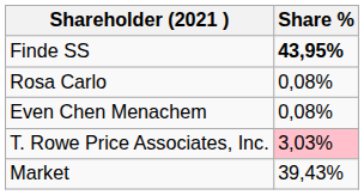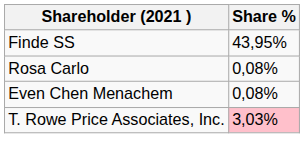Finde SS | Share %: bold -> normal
- row: Market | 39,43%
